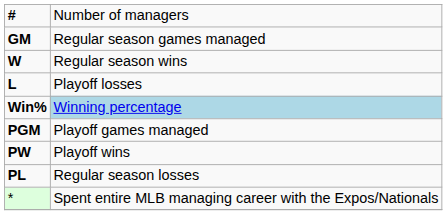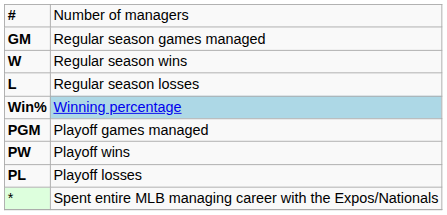L | column 2: Playoff losses -> Regular season losses
PL | column 2: Regular season losses -> Playoff losses
